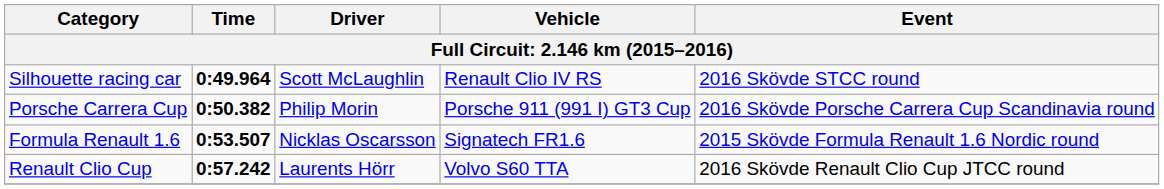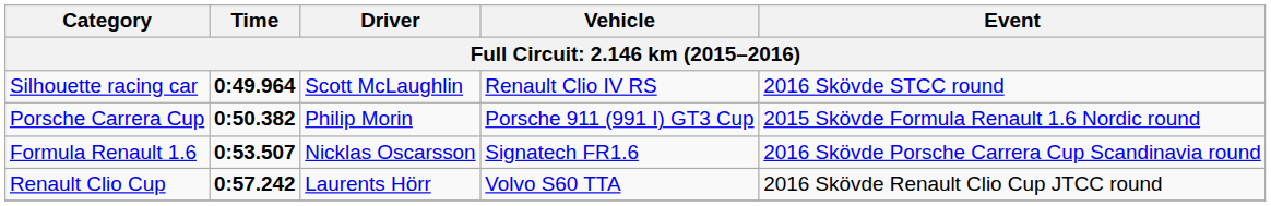Porsche Carrera Cup | Event: 2016 Skövde Porsche Carrera Cup Scandinavia round -> 2015 Skövde Formula Renault 1.6 Nordic round
Formula Renault 1.6 | Event: 2015 Skövde Formula Renault 1.6 Nordic round -> 2016 Skövde Porsche Carrera Cup Scandinavia round
